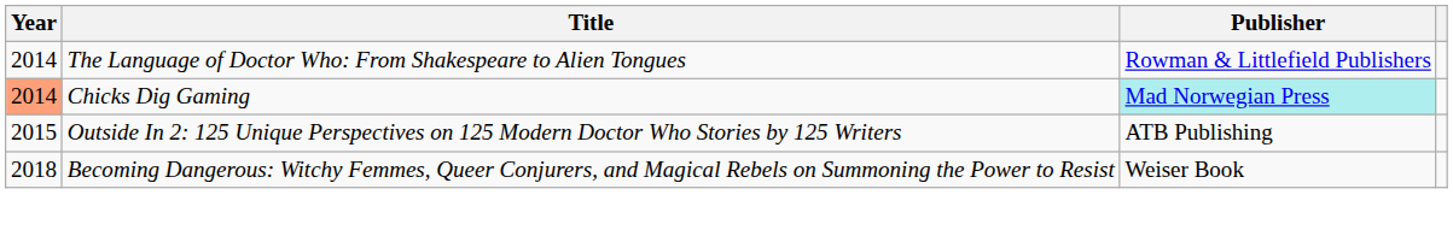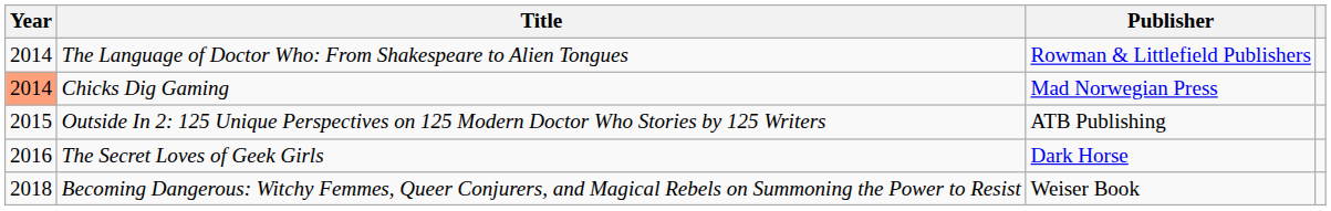Chicks Dig Gaming | Publisher: paleturquoise background -> no background
+ row: 2016 | The Secret Loves of Geek Girls | Dark Horse
